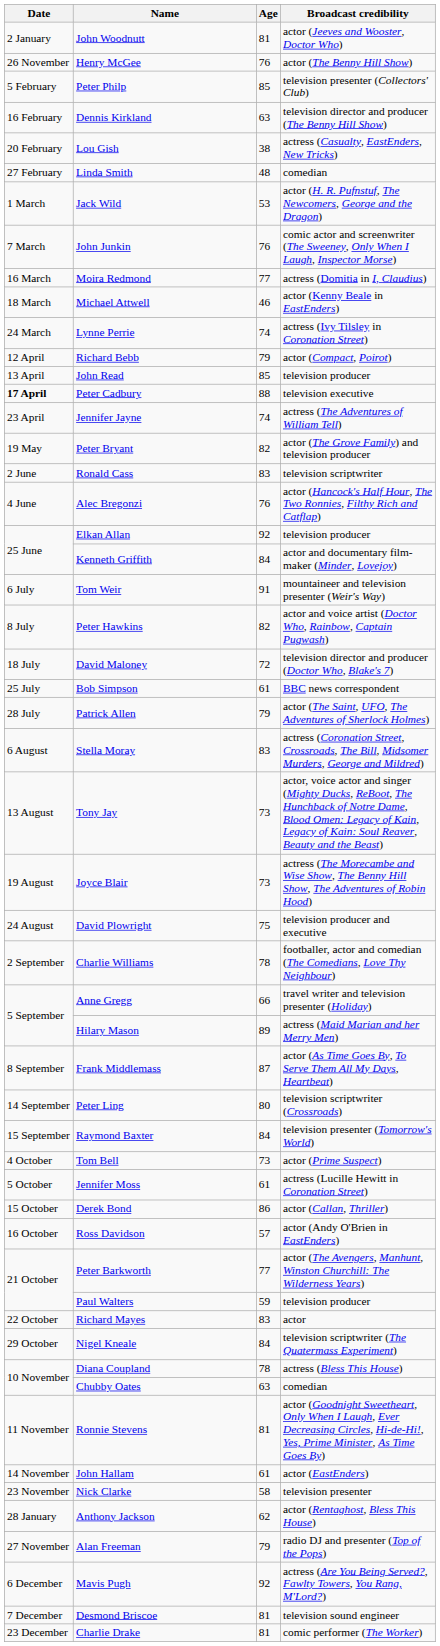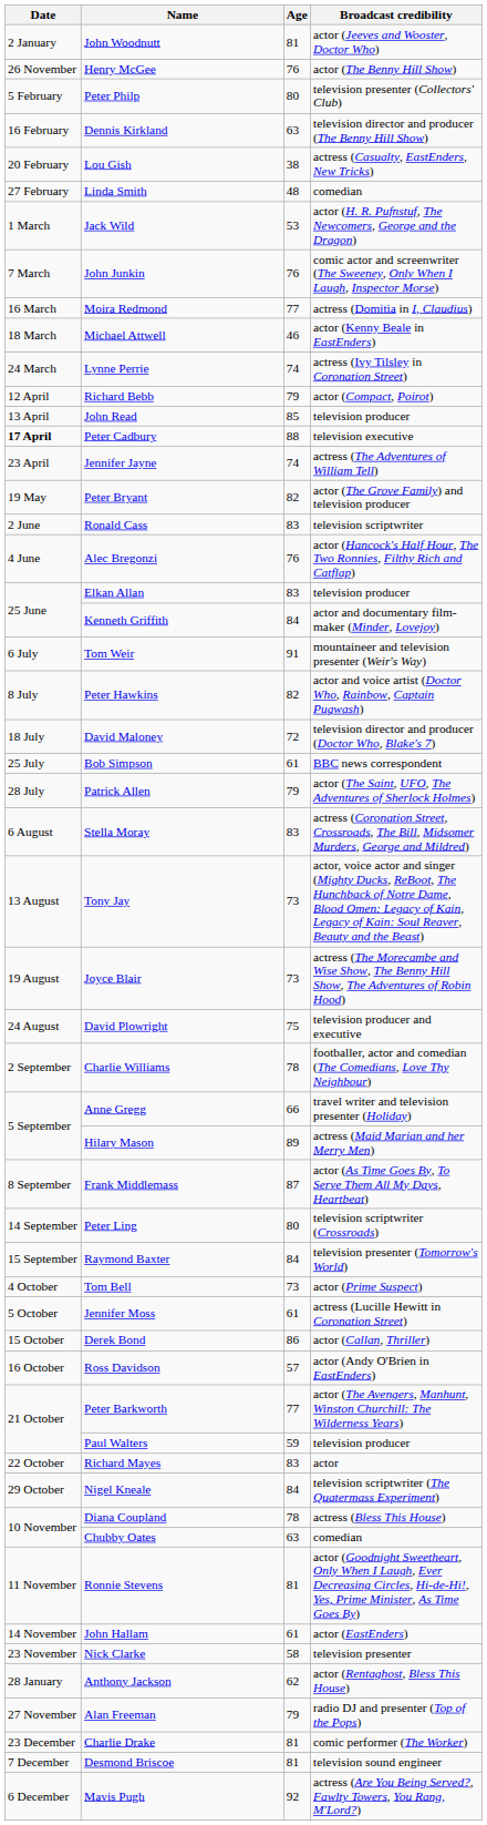Peter Philp | Age: 85 -> 80
Elkan Allan | Age: 92 -> 83
rows swapped: Mavis Pugh <-> Charlie Drake
